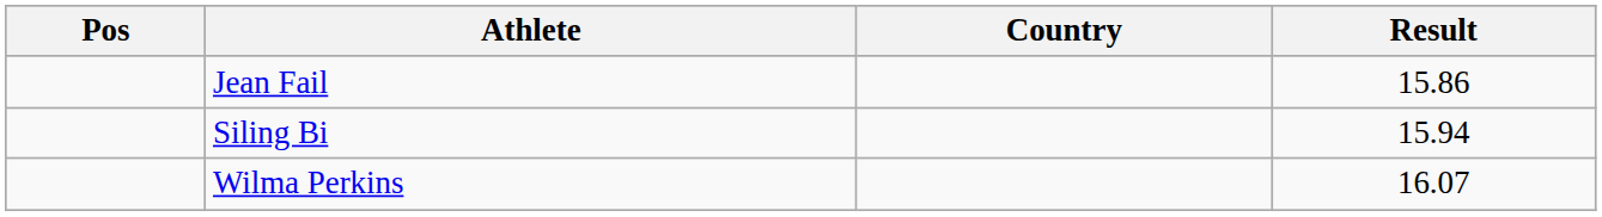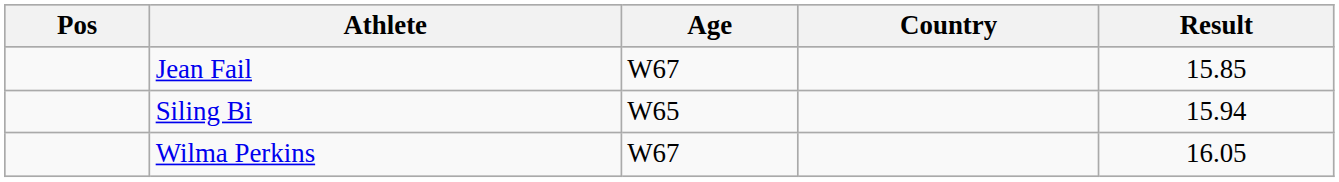+ column: Age | W67 | W65 | W67
Jean Fail | Result: 15.86 -> 15.85
Wilma Perkins | Result: 16.07 -> 16.05
